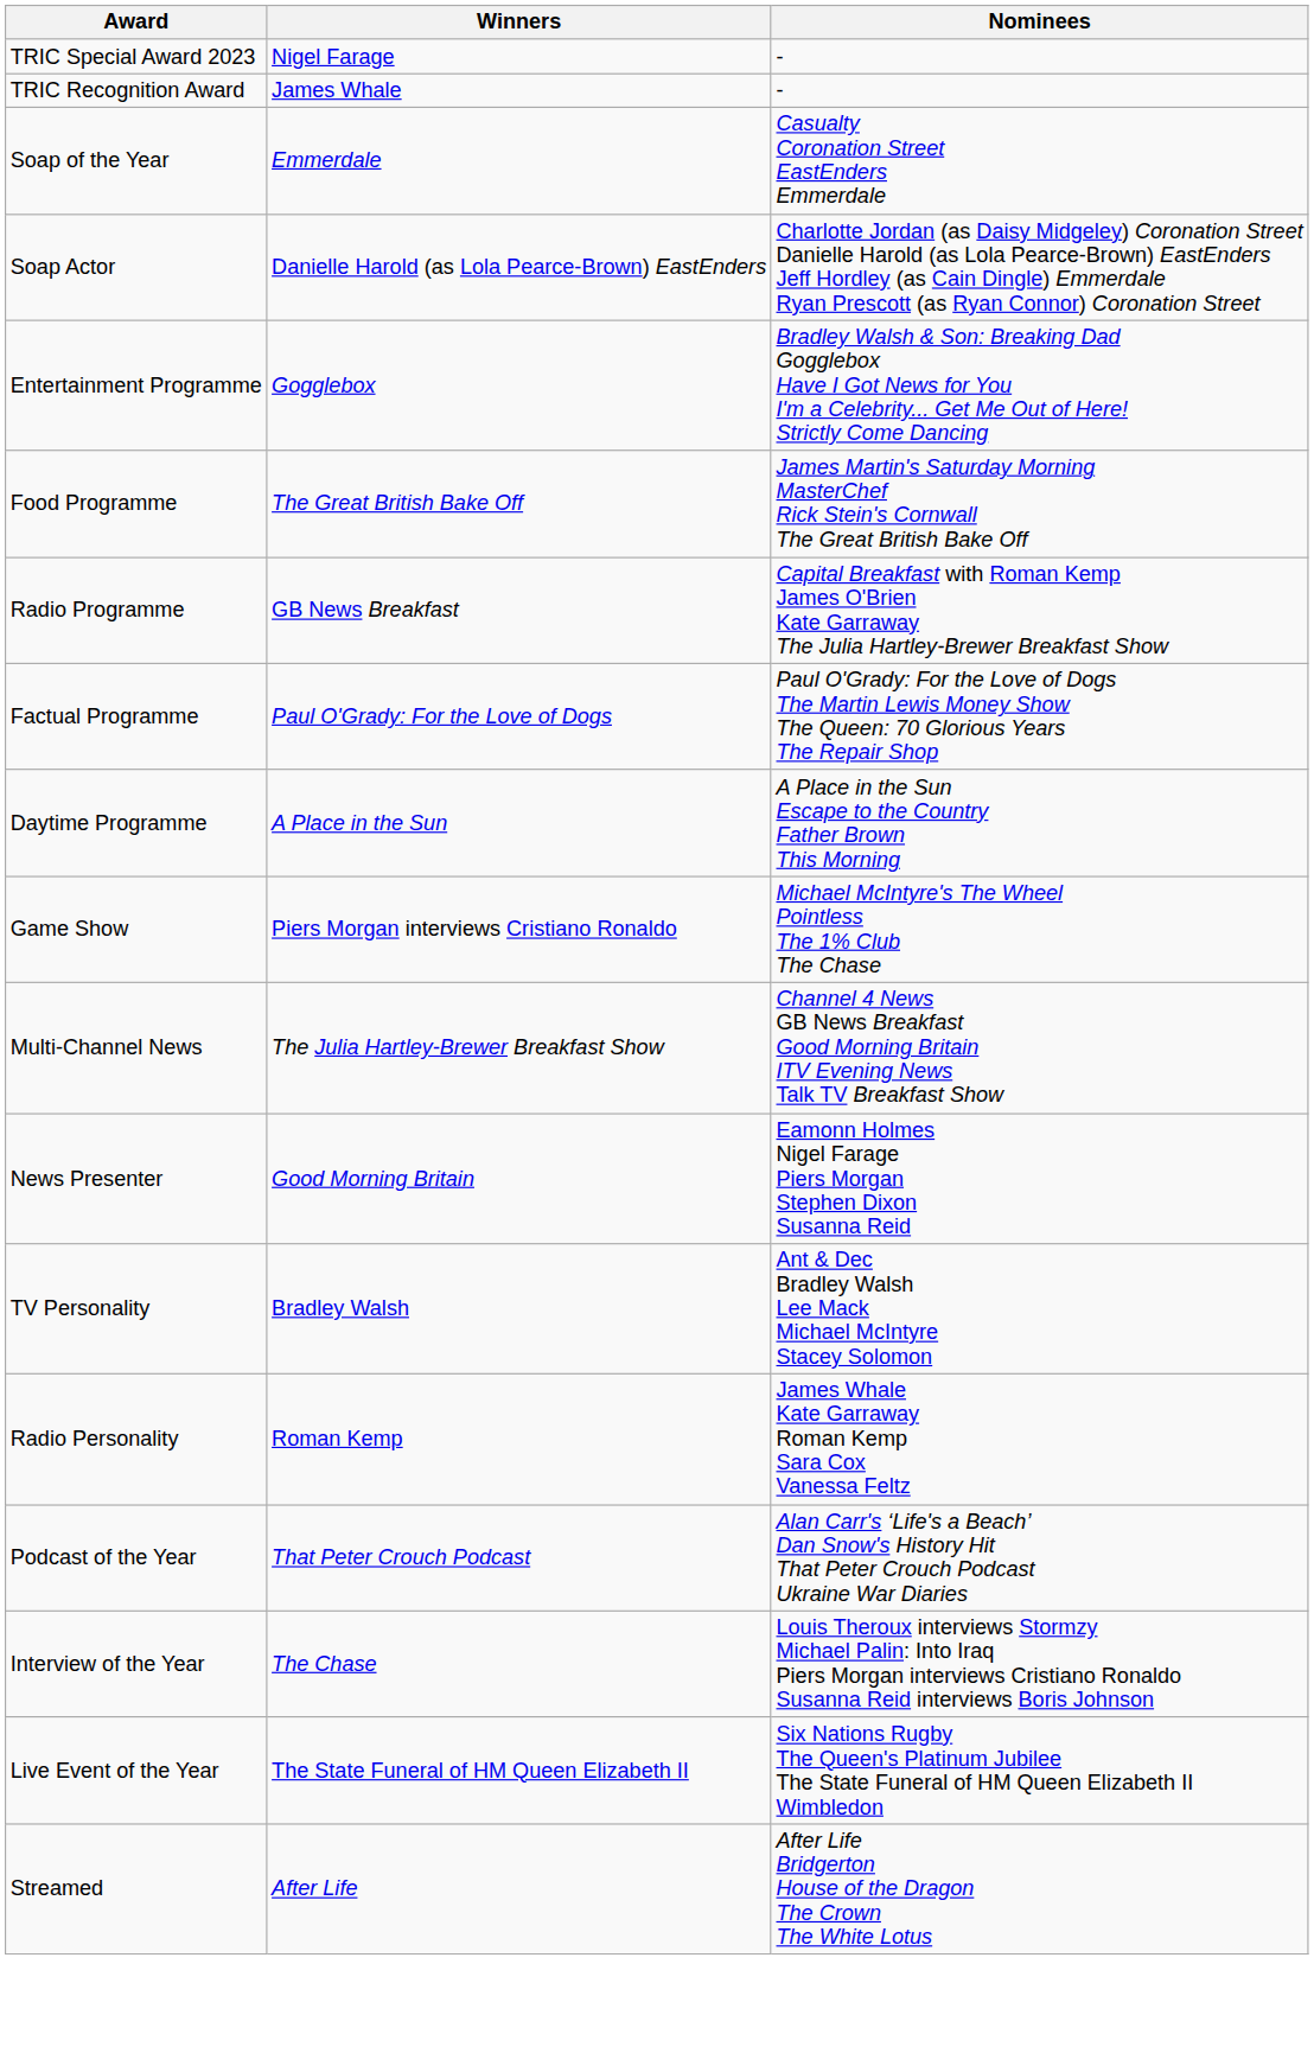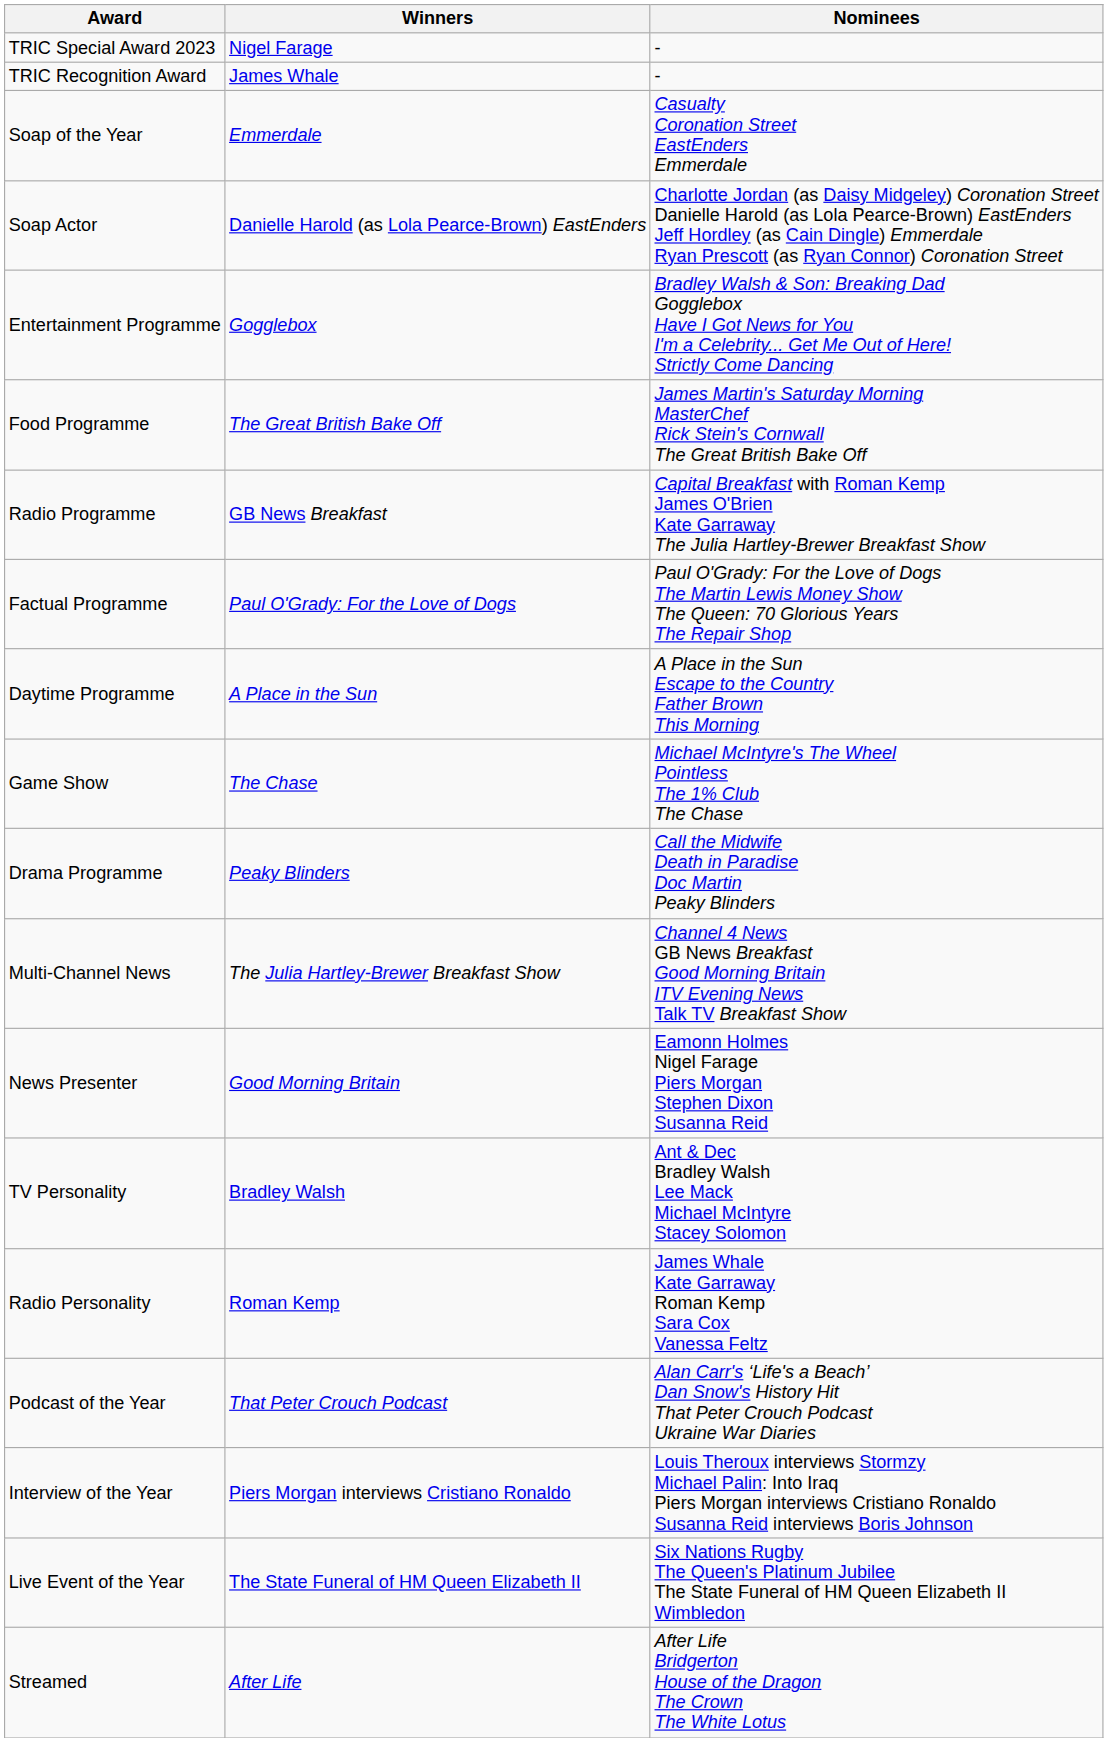Game Show | Winners: Piers Morgan interviews Cristiano Ronaldo -> The Chase
+ row: Drama Programme | Peaky Blinders | Call the Midwife Death in Paradise Doc Martin Peaky Blinders
Interview of the Year | Winners: The Chase -> Piers Morgan interviews Cristiano Ronaldo
